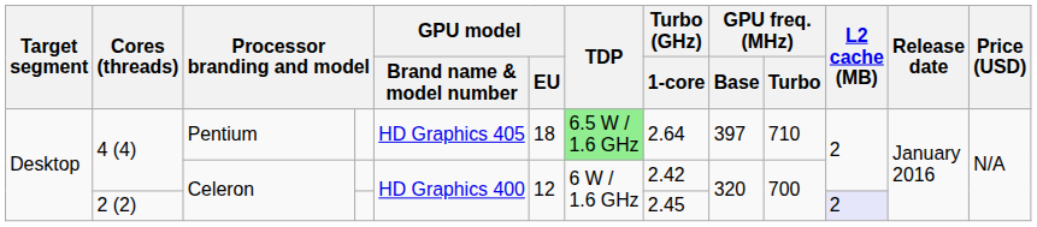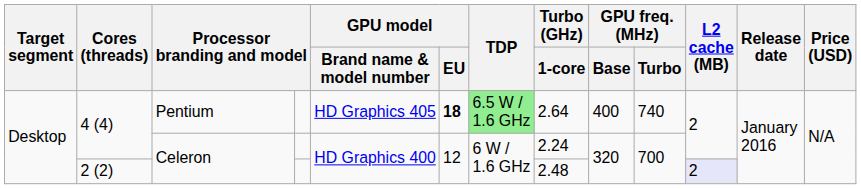4 (4) / Pentium | GPU model / EU: normal -> bold
4 (4) / Pentium | GPU freq. (MHz) / Base: 397 -> 400
4 (4) / Pentium | GPU freq. (MHz) / Turbo: 710 -> 740
4 (4) / Celeron | Turbo (GHz) / 1-core: 2.42 -> 2.24
2 (2) | Turbo (GHz) / 1-core: 2.45 -> 2.48
